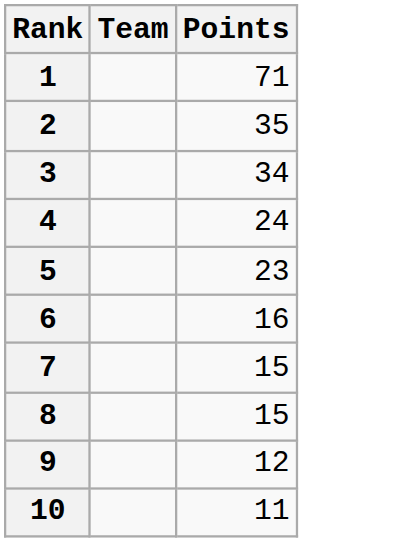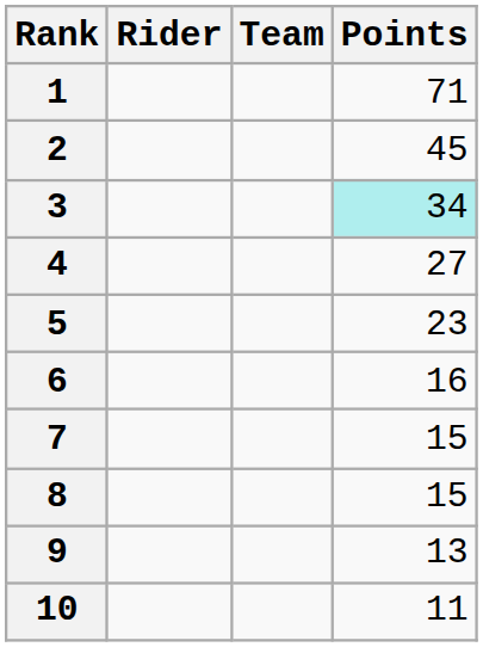+ column: Rider
2 | Points: 35 -> 45
3 | Points: no background -> paleturquoise background
4 | Points: 24 -> 27
9 | Points: 12 -> 13
